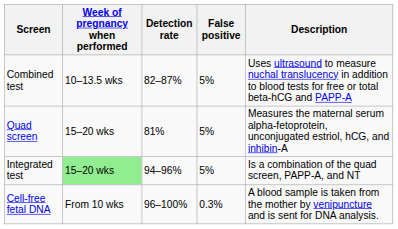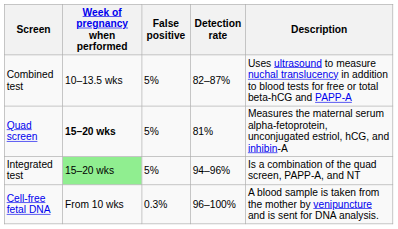columns swapped: Detection rate <-> False positive
Quad screen | Week of pregnancy when performed: normal -> bold
